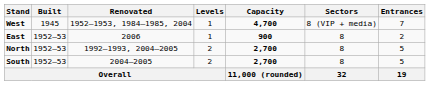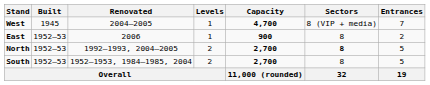West | Renovated: 1952–1953, 1984–1985, 2004 -> 2004–2005
North | Sectors: normal -> bold
South | Renovated: 2004–2005 -> 1952–1953, 1984–1985, 2004
